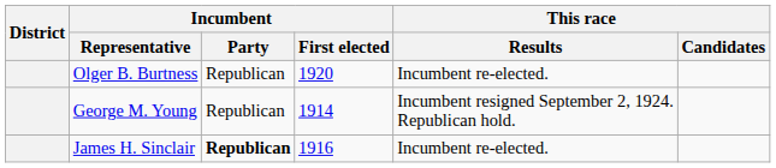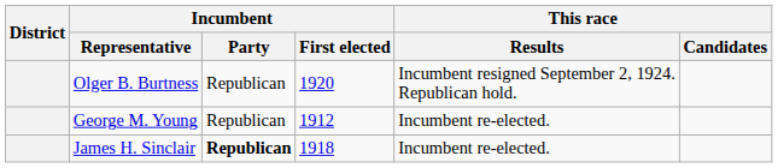Olger B. Burtness | This race / Results: Incumbent re-elected. -> Incumbent resigned September 2, 1924. Republican hold.
George M. Young | Incumbent / First elected: 1914 -> 1912
George M. Young | This race / Results: Incumbent resigned September 2, 1924. Republican hold. -> Incumbent re-elected.
James H. Sinclair | Incumbent / First elected: 1916 -> 1918
